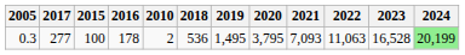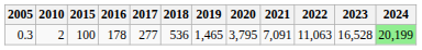columns swapped: 2010 <-> 2017
0.3 | 2019: 1,495 -> 1,465
0.3 | 2021: 7,093 -> 7,091
